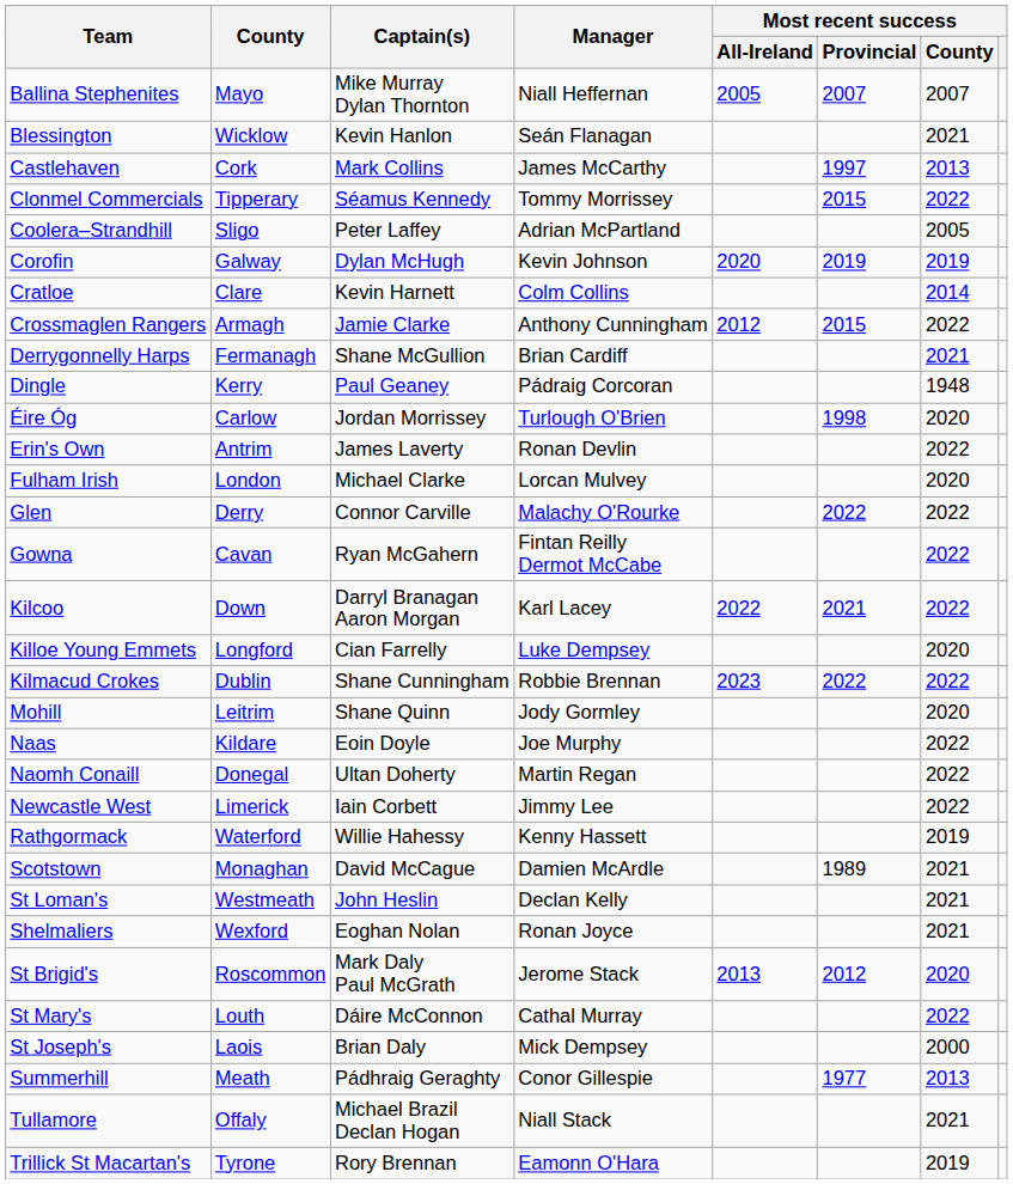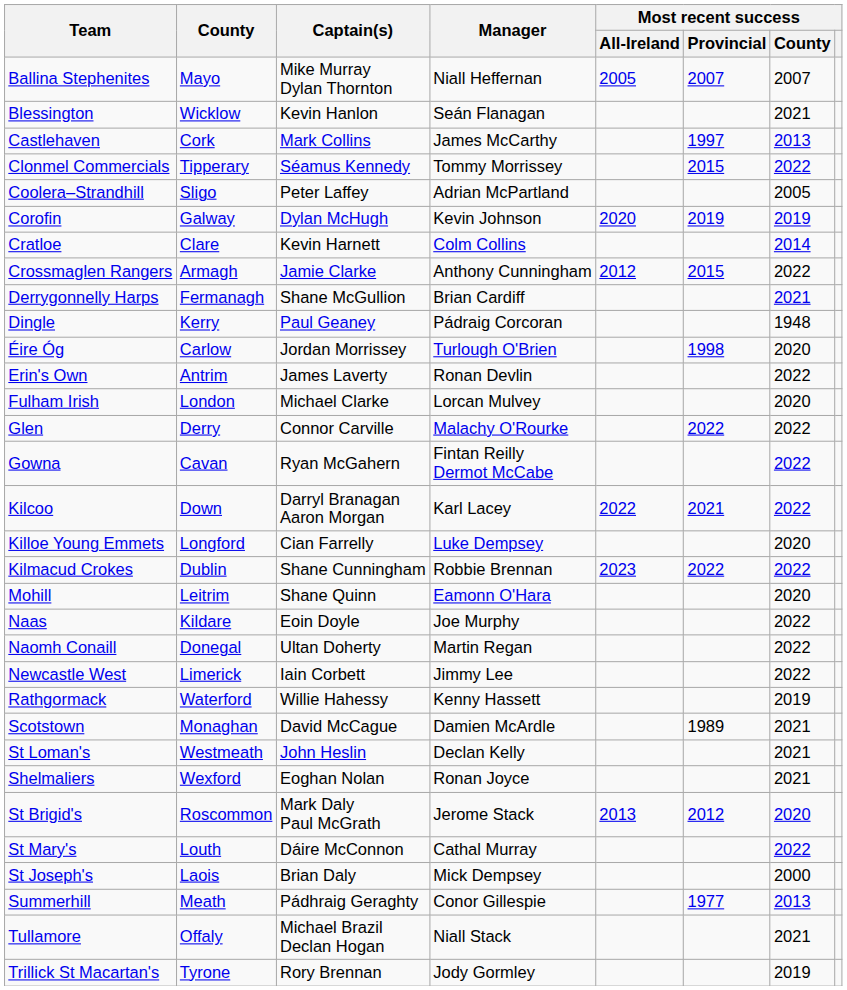Mohill | Manager: Jody Gormley -> Eamonn O'Hara
Trillick St Macartan's | Manager: Eamonn O'Hara -> Jody Gormley
